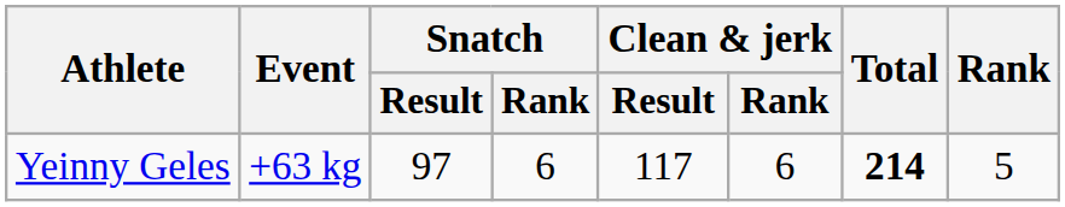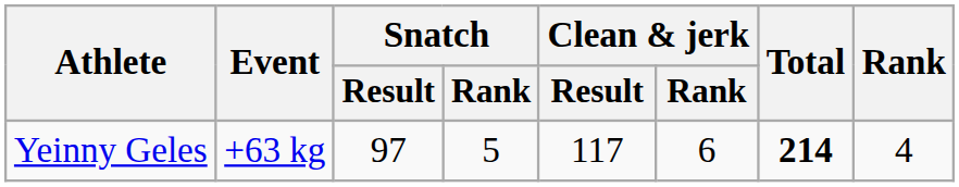Yeinny Geles | Snatch / Rank: 6 -> 5
Yeinny Geles | Rank: 5 -> 4
